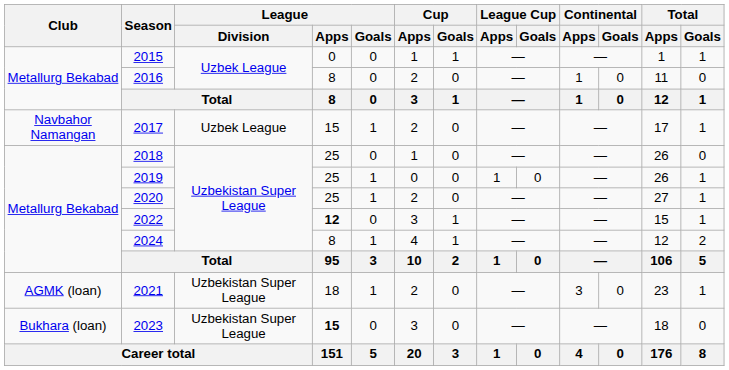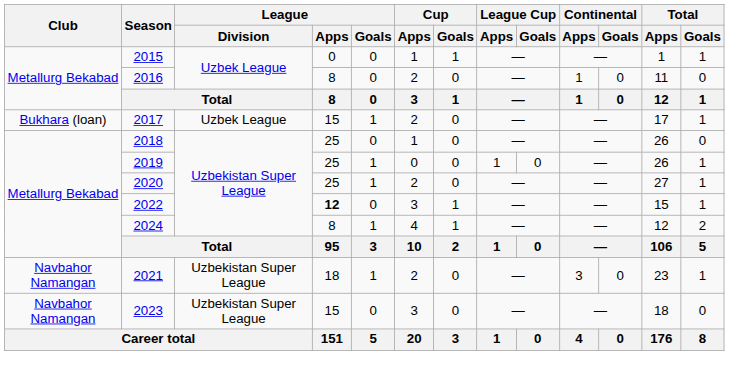2017 | Club: Navbahor Namangan -> Bukhara (loan)
2021 | Club: AGMK (loan) -> Navbahor Namangan
2023 | Club: Bukhara (loan) -> Navbahor Namangan
2023 | League / Apps: bold -> normal
